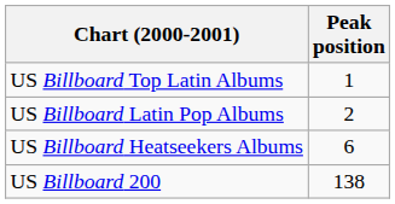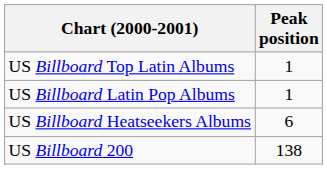US Billboard Latin Pop Albums | Peak position: 2 -> 1
